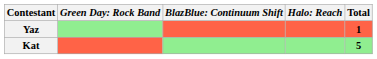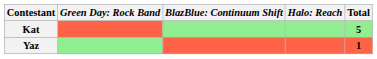rows swapped: Yaz <-> Kat
